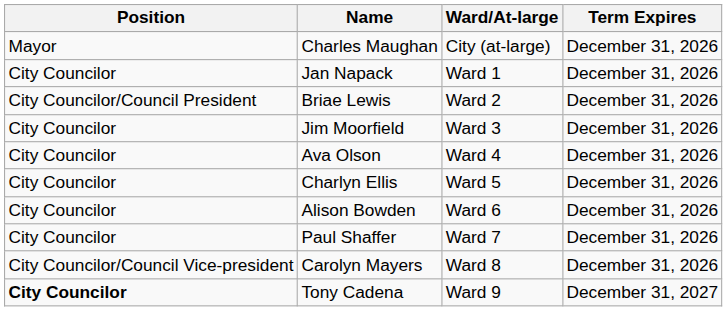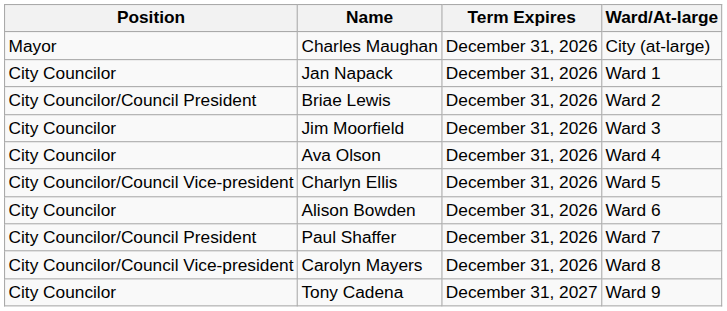columns swapped: Ward/At-large <-> Term Expires
Charlyn Ellis | Position: City Councilor -> City Councilor/Council Vice-president
Paul Shaffer | Position: City Councilor -> City Councilor/Council President
Tony Cadena | Position: bold -> normal
